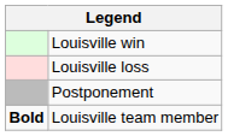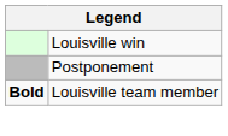- row: Louisville loss
